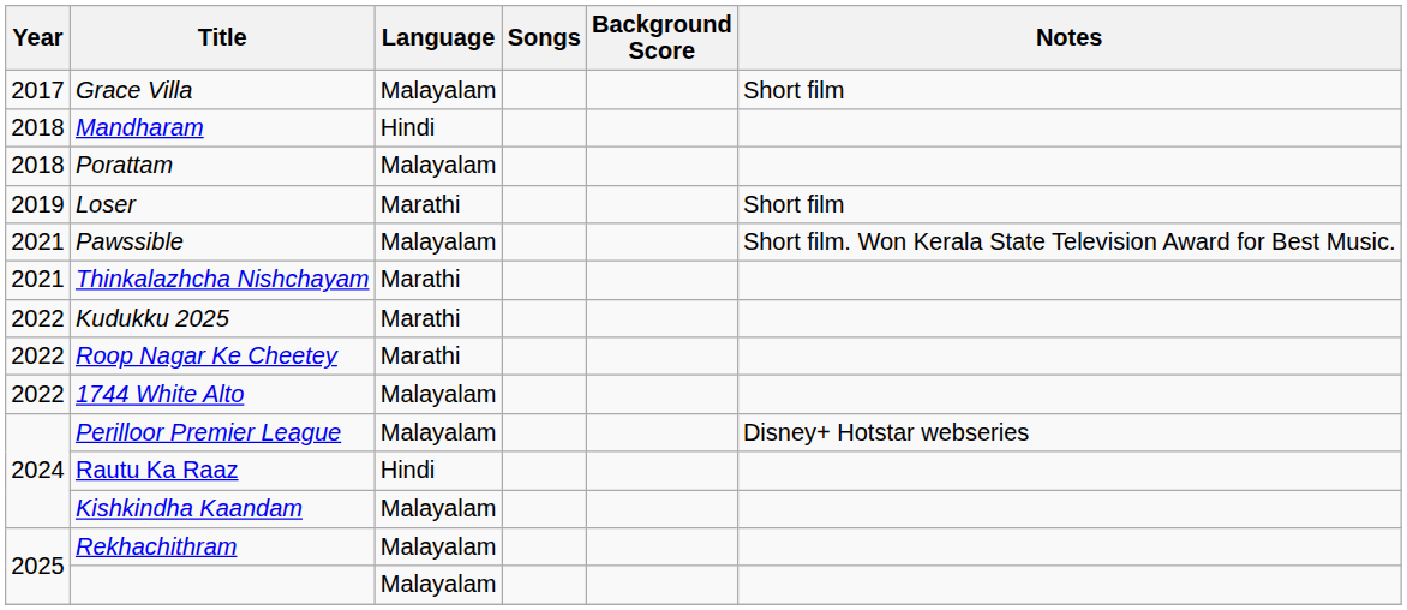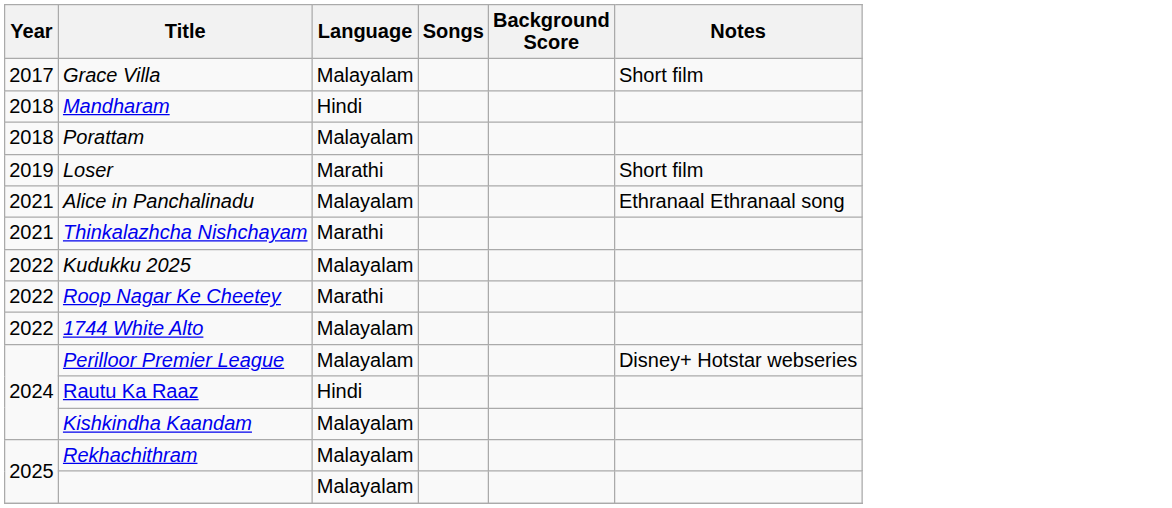- row: 2021 | Pawssible | Malayalam | Short film. Won Kerala State Television Award for Best Music.
+ row: 2021 | Alice in Panchalinadu | Malayalam | Ethranaal Ethranaal song
Kudukku 2025 | Language: Marathi -> Malayalam
